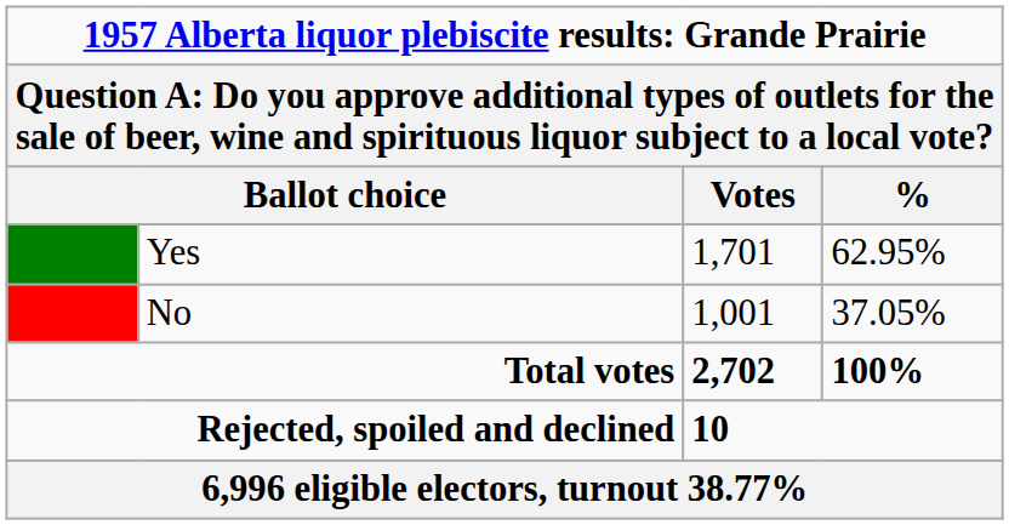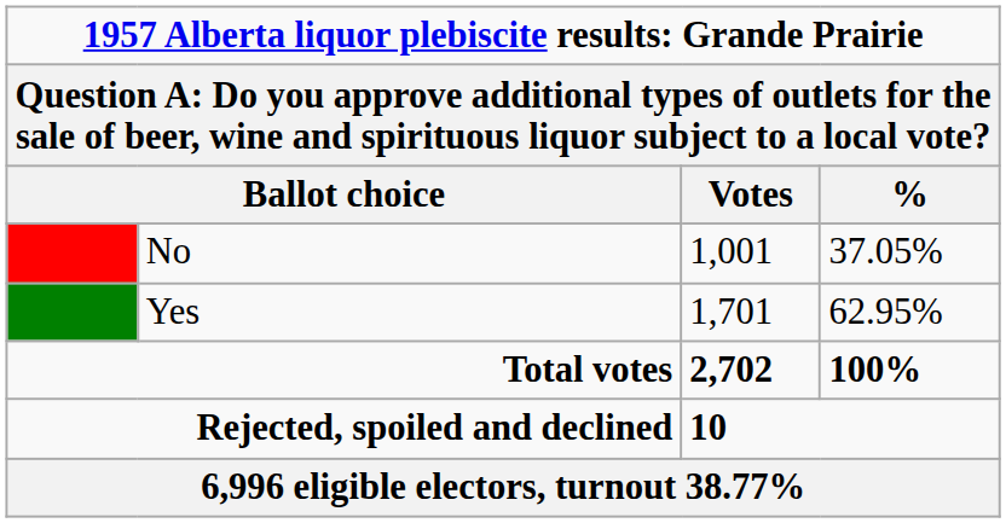rows swapped: Yes <-> No
